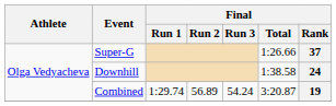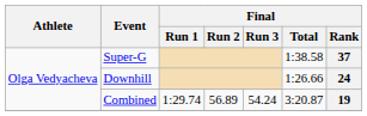Super-G | Final / Total: 1:26.66 -> 1:38.58
Downhill | Final / Total: 1:38.58 -> 1:26.66
